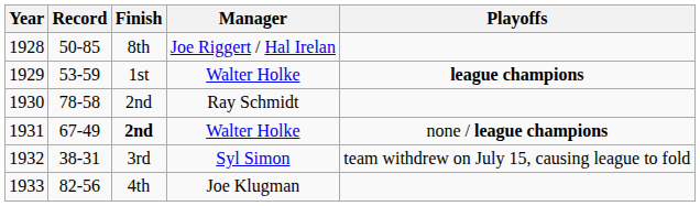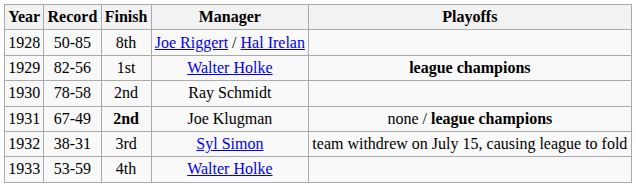1929 | Record: 53-59 -> 82-56
1931 | Manager: Walter Holke -> Joe Klugman
1933 | Record: 82-56 -> 53-59
1933 | Manager: Joe Klugman -> Walter Holke
